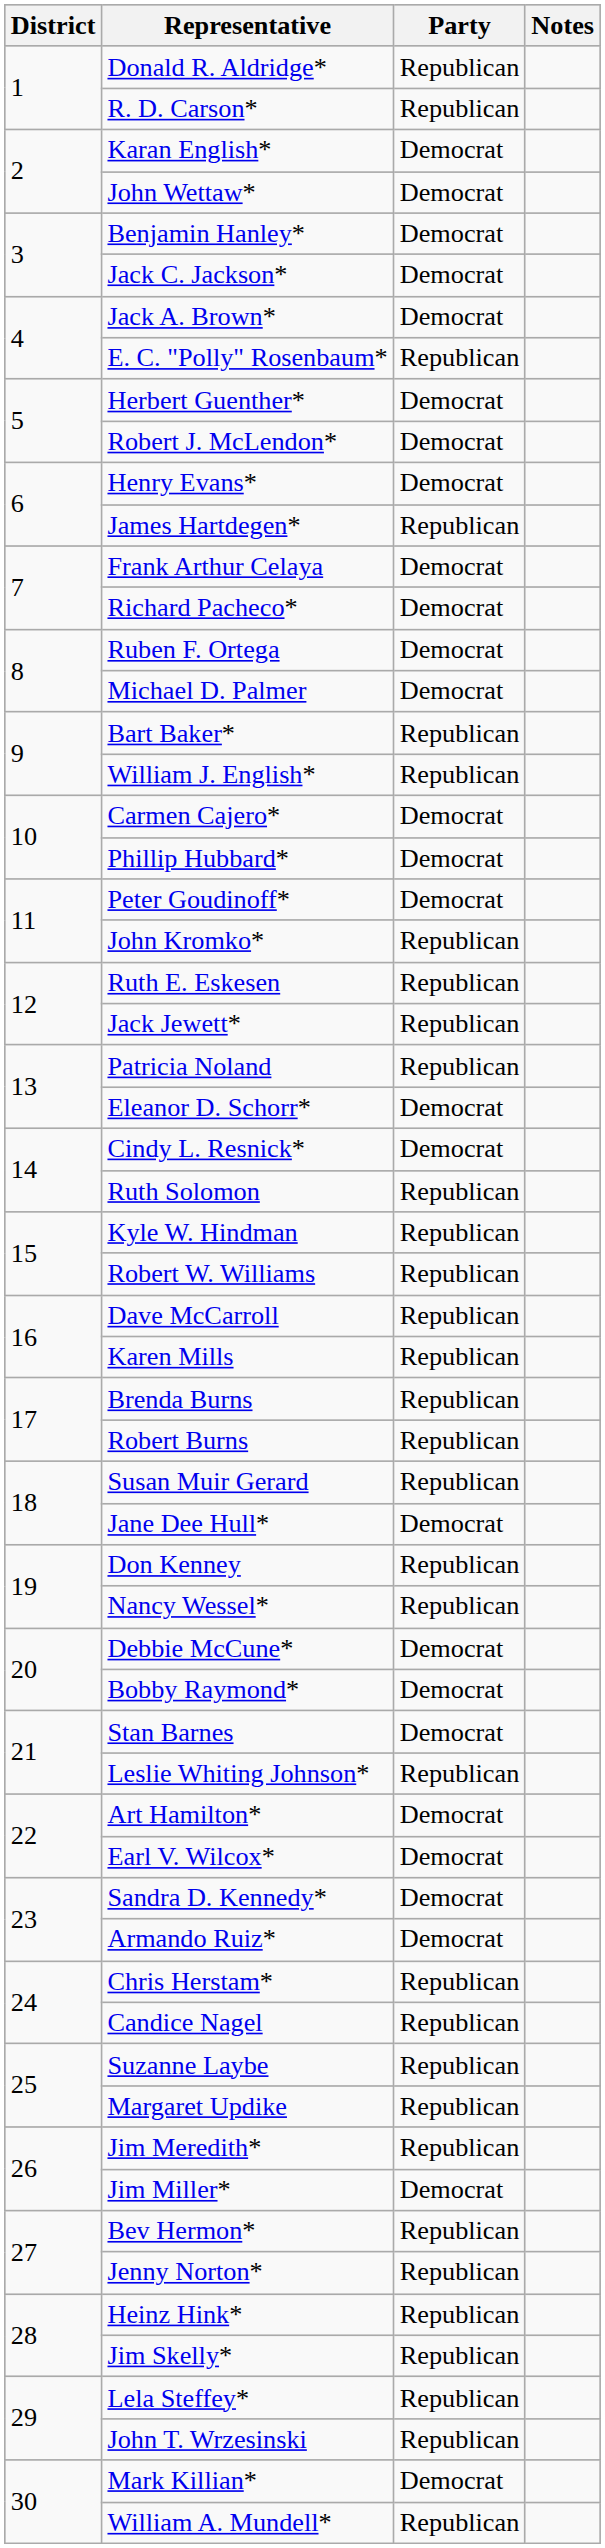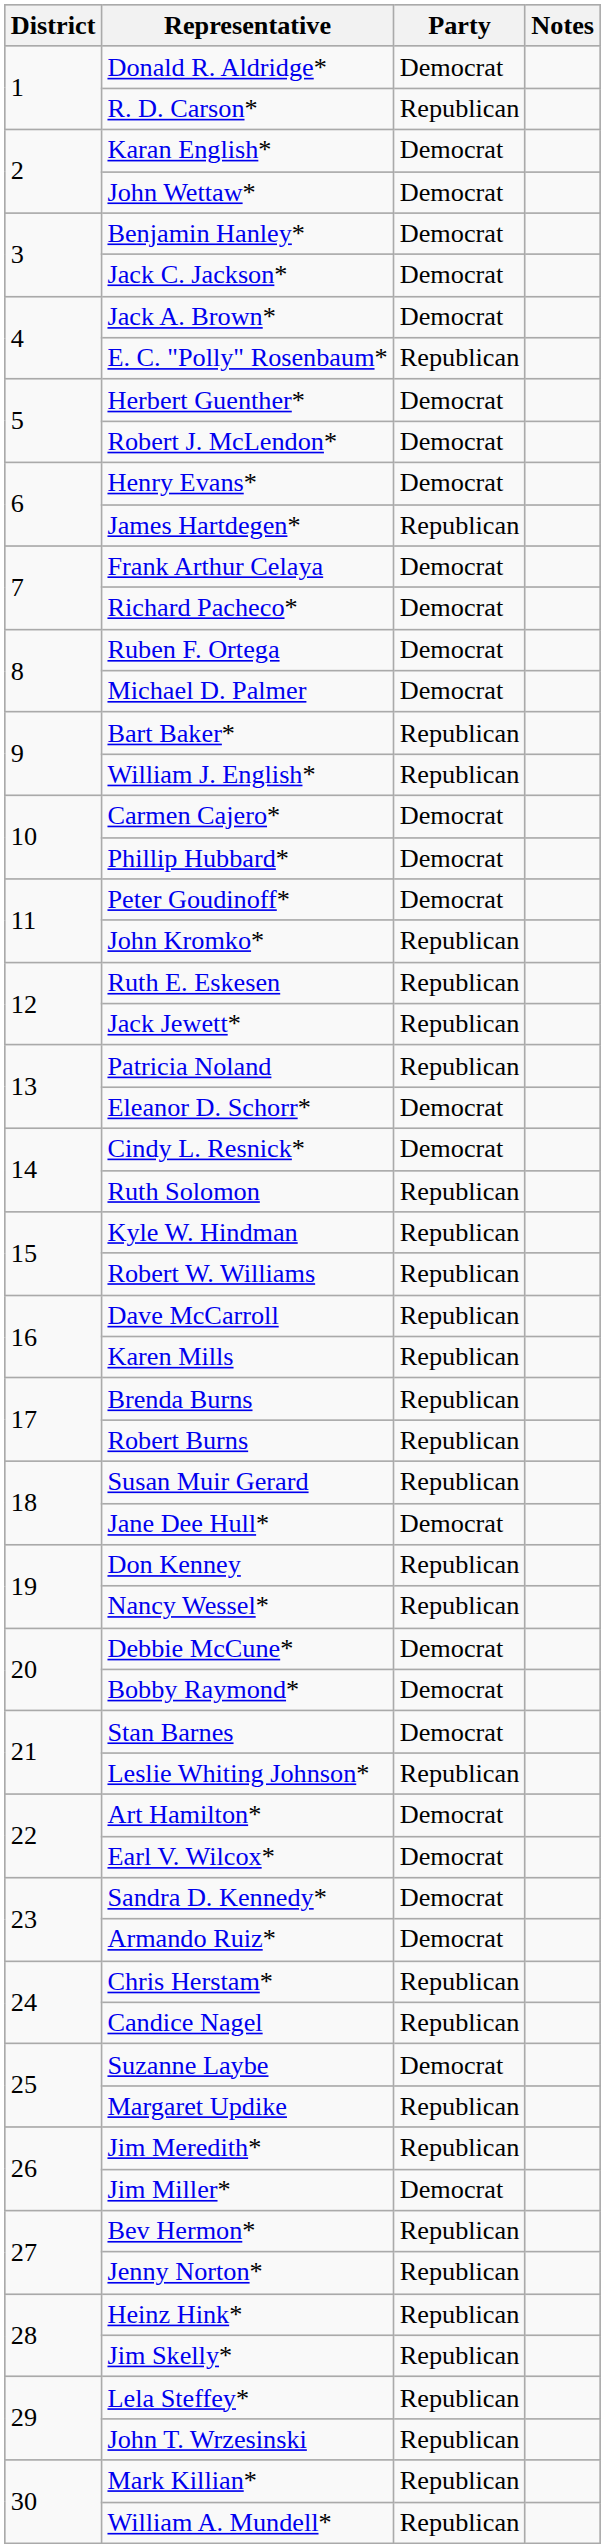Donald R. Aldridge* | Party: Republican -> Democrat
Suzanne Laybe | Party: Republican -> Democrat
Mark Killian* | Party: Democrat -> Republican
